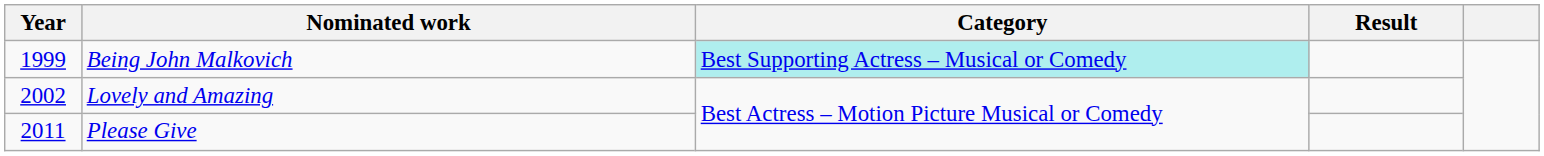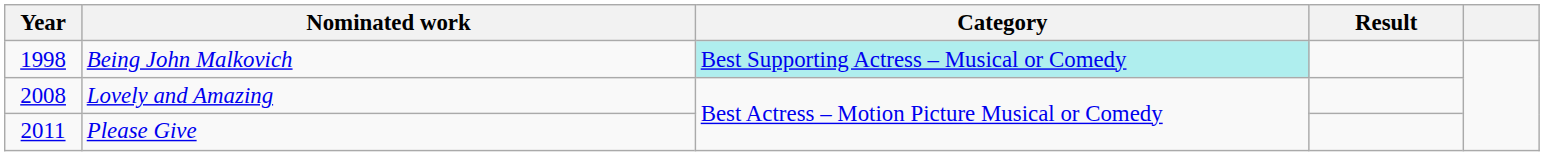Being John Malkovich | Year: 1999 -> 1998
Lovely and Amazing | Year: 2002 -> 2008
